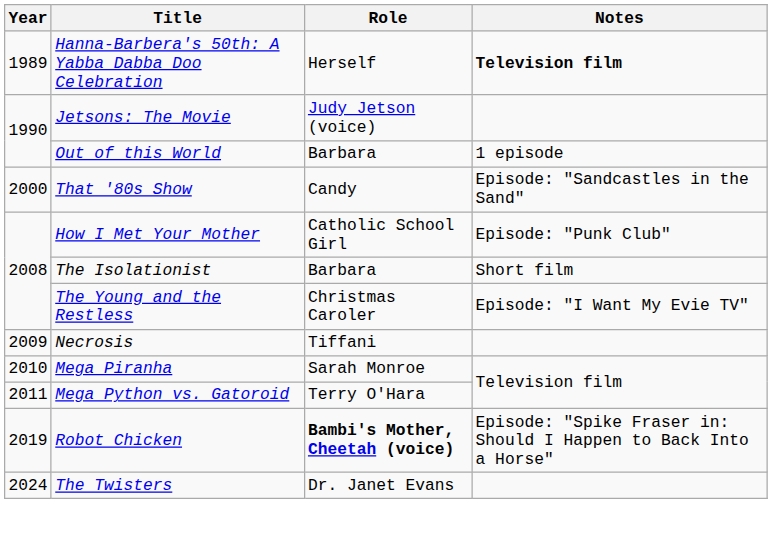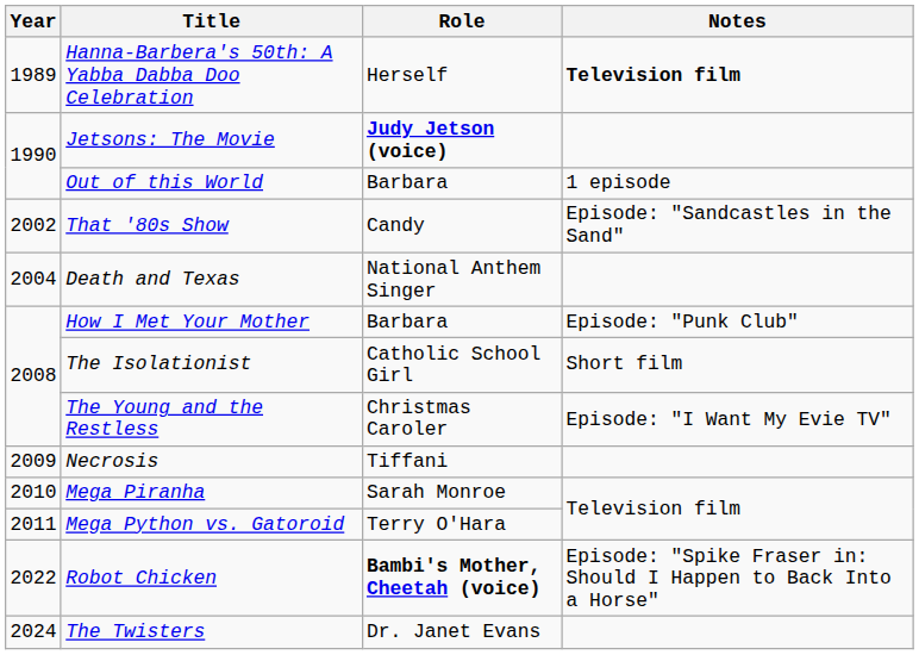Jetsons: The Movie | Role: normal -> bold
That '80s Show | Year: 2000 -> 2002
+ row: 2004 | Death and Texas | National Anthem Singer
How I Met Your Mother | Role: Catholic School Girl -> Barbara
The Isolationist | Role: Barbara -> Catholic School Girl
Robot Chicken | Year: 2019 -> 2022
